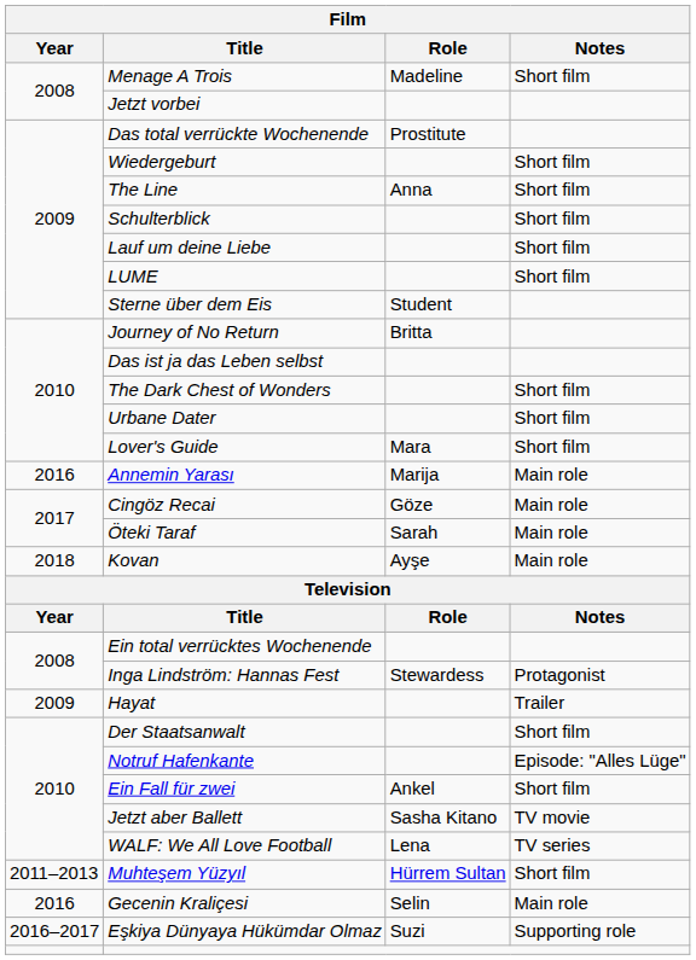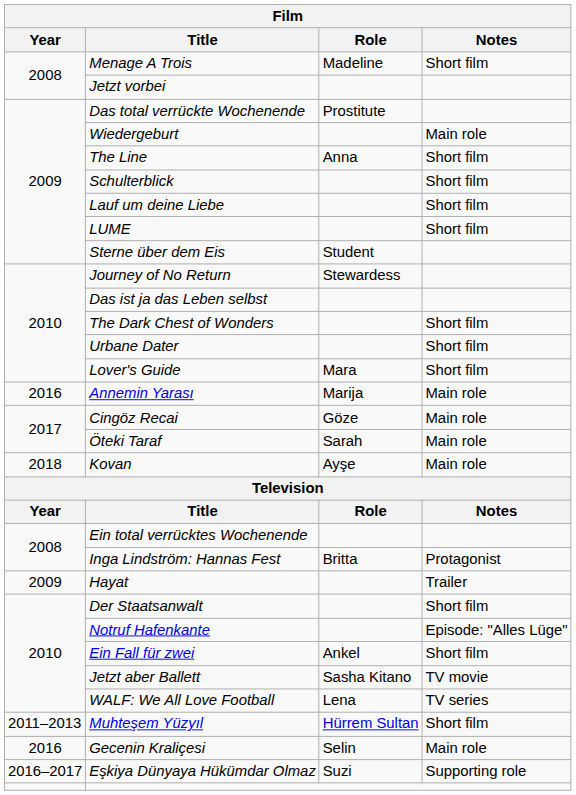Wiedergeburt | Notes: Short film -> Main role
Journey of No Return | Role: Britta -> Stewardess
Inga Lindström: Hannas Fest | Role: Stewardess -> Britta
